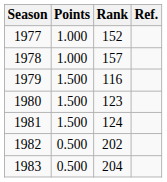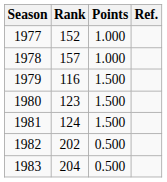columns swapped: Rank <-> Points
